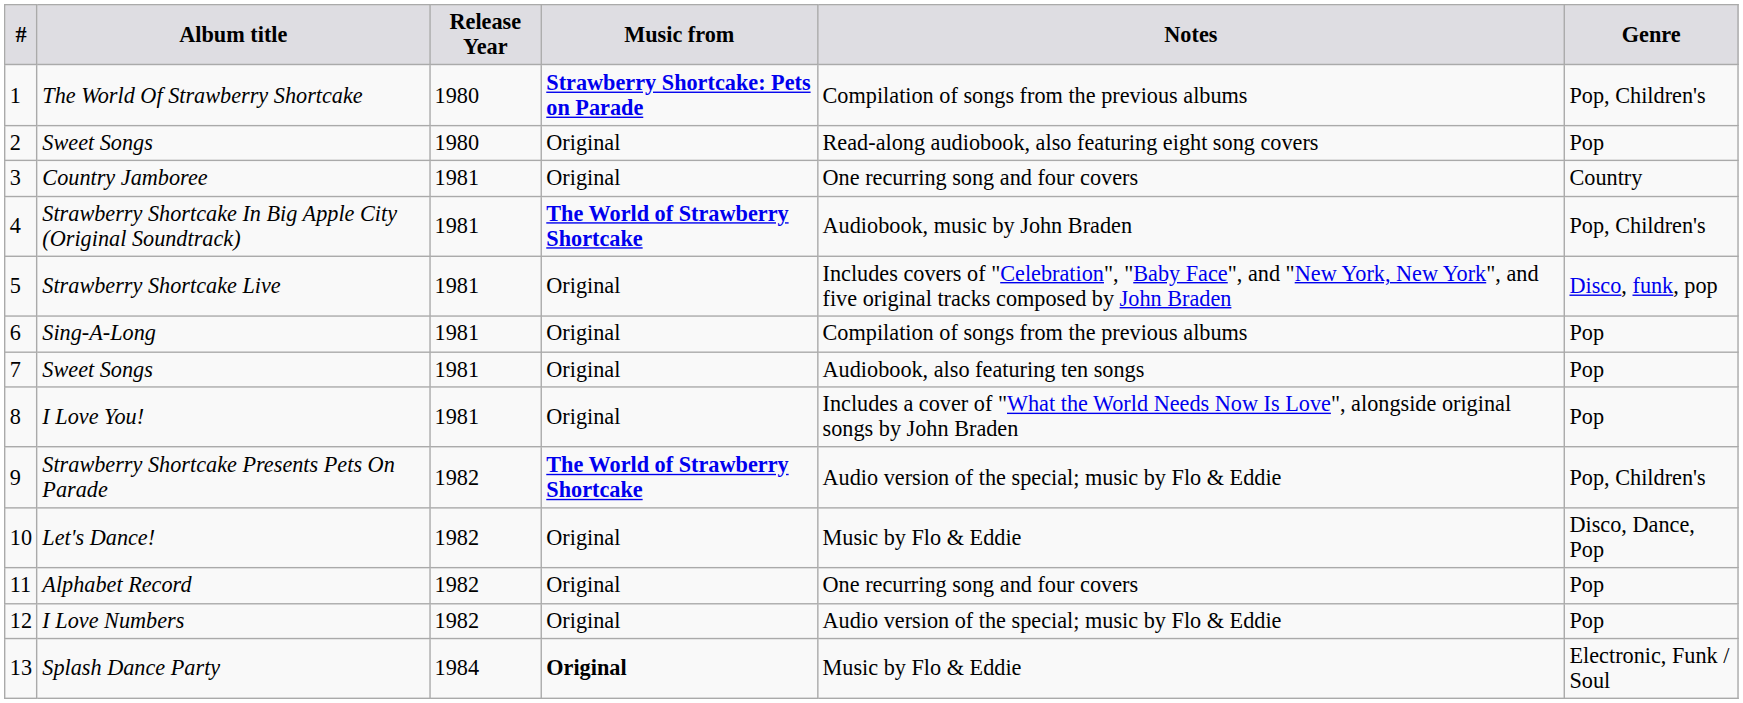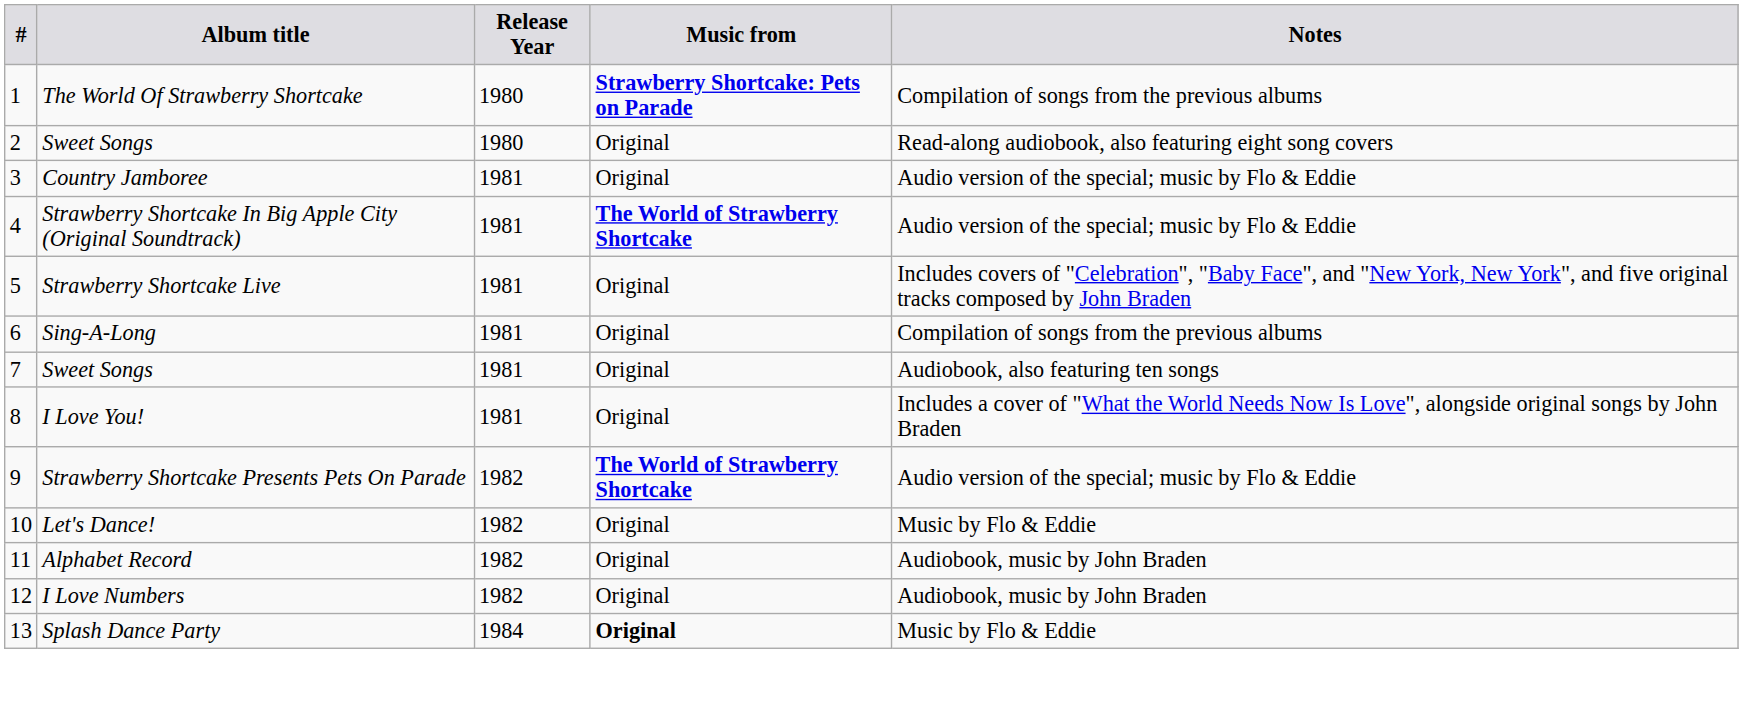- column: Genre | Pop, Children's | Pop | Country | Pop, Children's | Disco, funk, pop | Pop | Pop | Pop | Pop, Children's | Disco, Dance, Pop | Pop | Pop | Electronic, Funk / Soul
Country Jamboree | Notes: One recurring song and four covers -> Audio version of the special; music by Flo & Eddie
Strawberry Shortcake In Big Apple City (Original Soundtrack) | Notes: Audiobook, music by John Braden -> Audio version of the special; music by Flo & Eddie
Alphabet Record | Notes: One recurring song and four covers -> Audiobook, music by John Braden
I Love Numbers | Notes: Audio version of the special; music by Flo & Eddie -> Audiobook, music by John Braden
